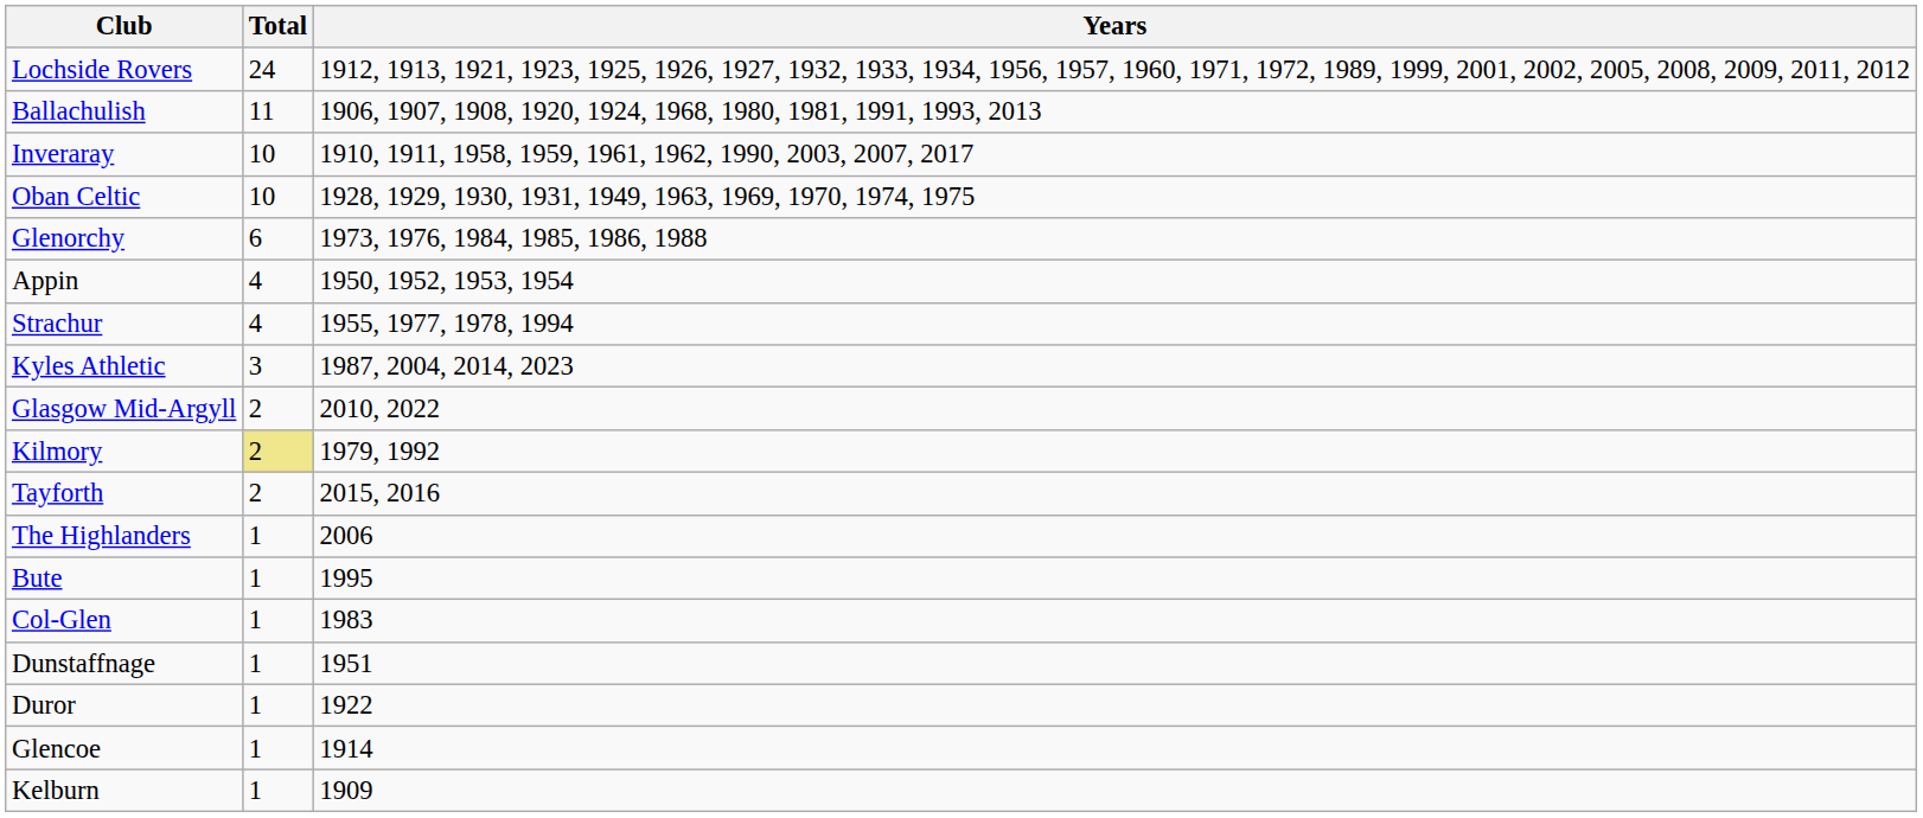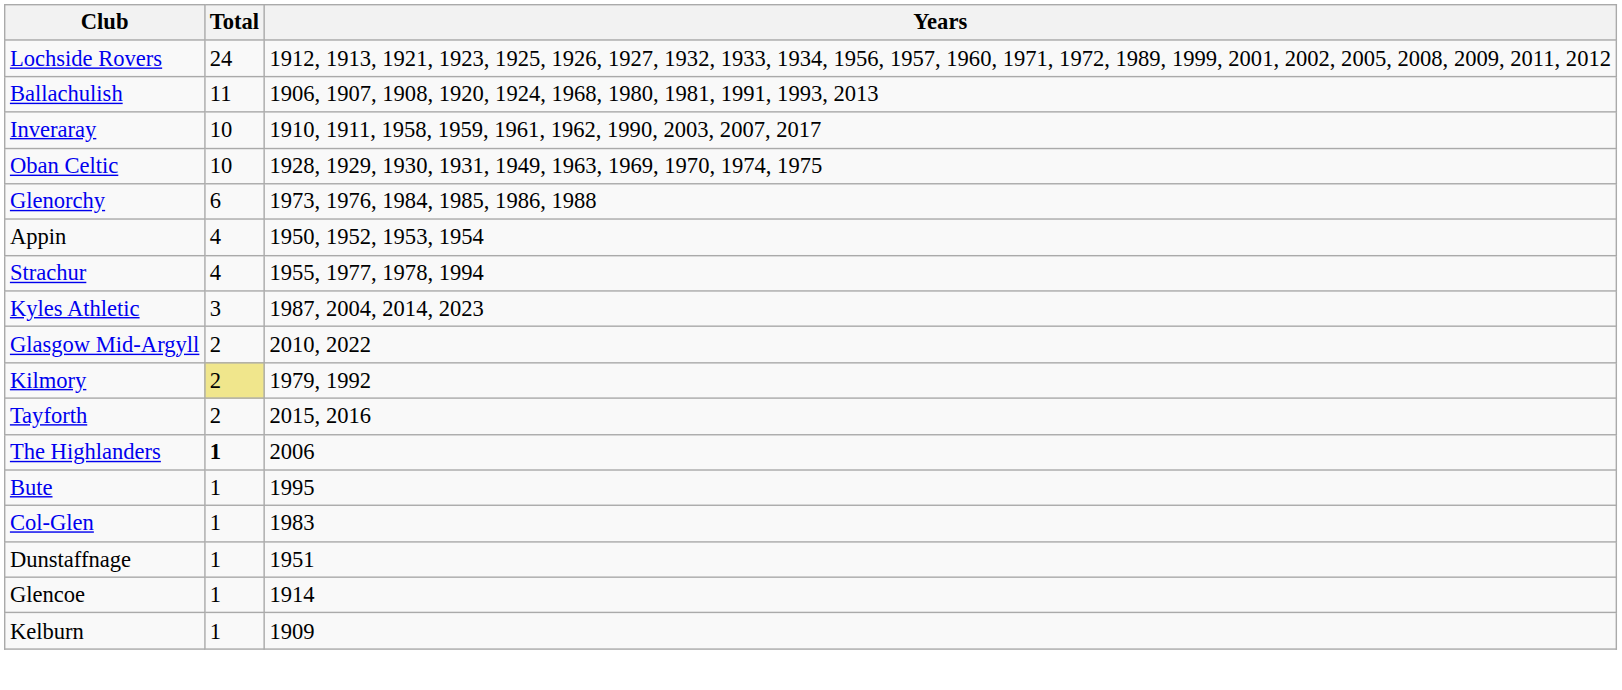The Highlanders | Total: normal -> bold
- row: Duror | 1 | 1922
